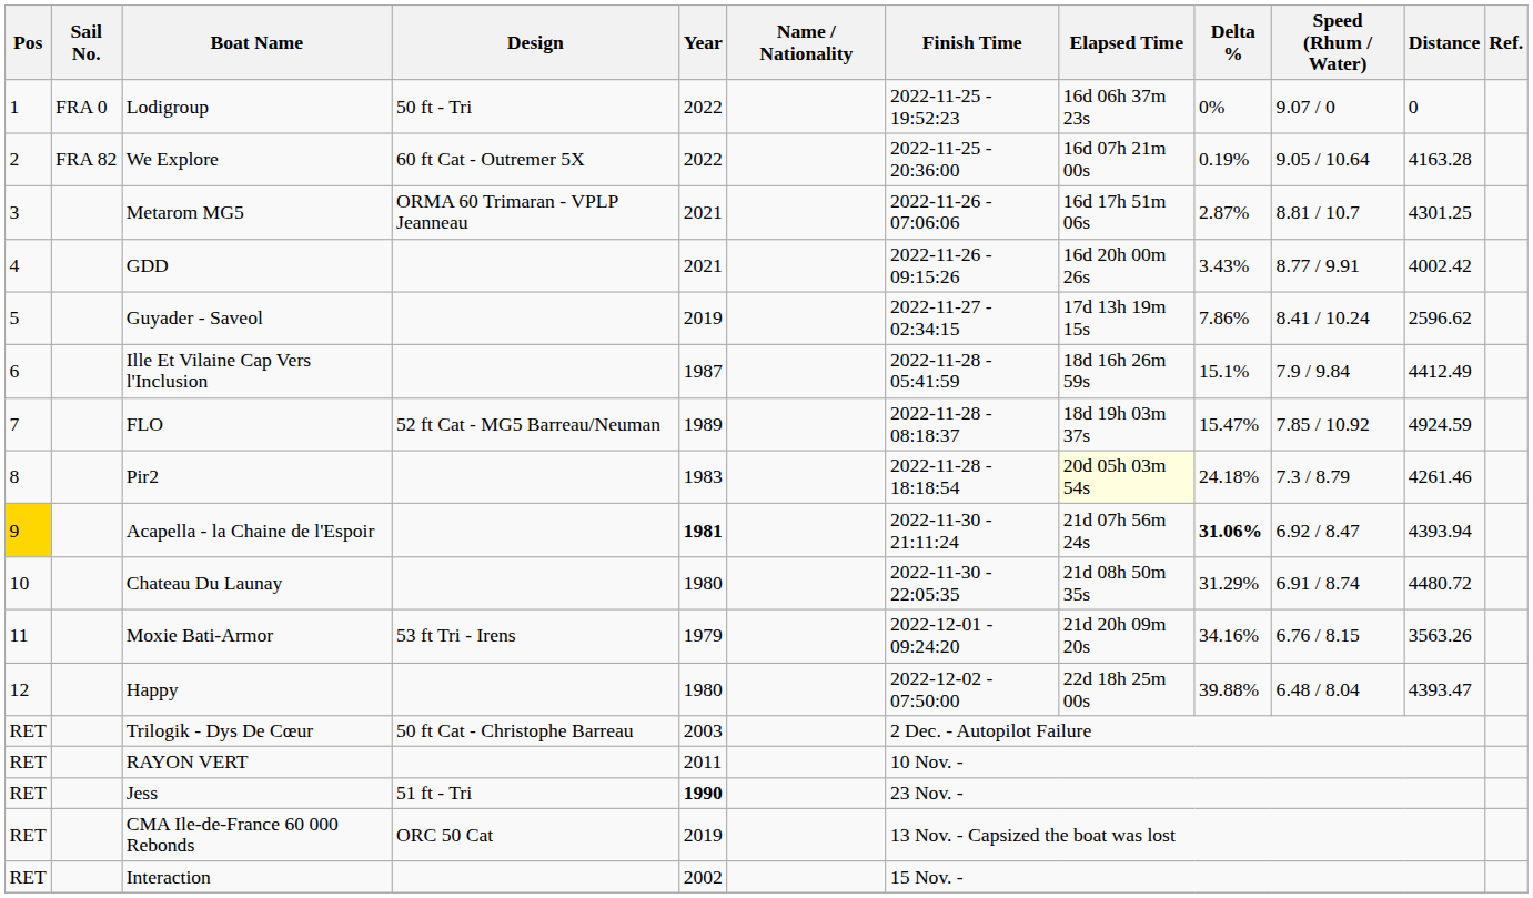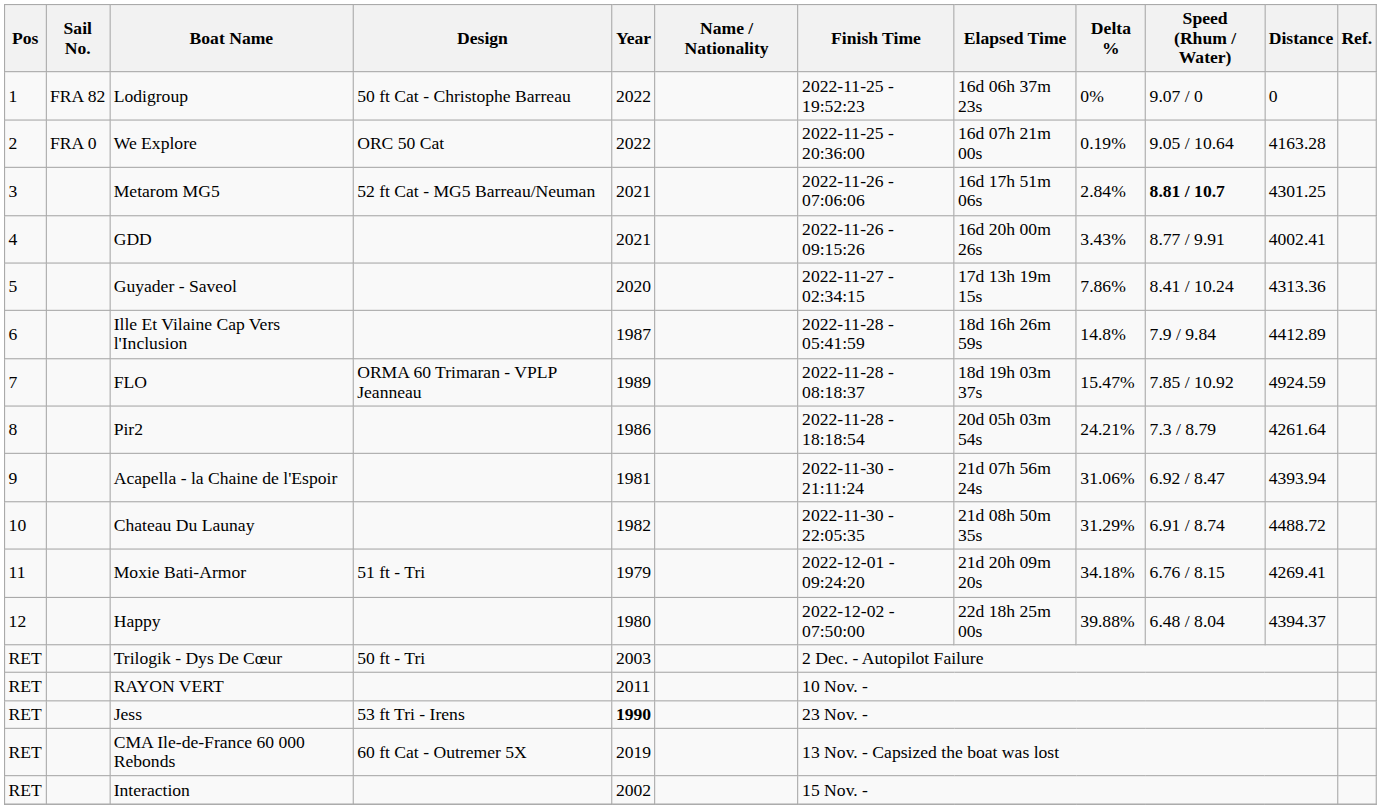Lodigroup | Sail No.: FRA 0 -> FRA 82
Lodigroup | Design: 50 ft - Tri -> 50 ft Cat - Christophe Barreau
We Explore | Sail No.: FRA 82 -> FRA 0
We Explore | Design: 60 ft Cat - Outremer 5X -> ORC 50 Cat
Metarom MG5 | Design: ORMA 60 Trimaran - VPLP Jeanneau -> 52 ft Cat - MG5 Barreau/Neuman
Metarom MG5 | Delta %: 2.87% -> 2.84%
Metarom MG5 | Speed (Rhum / Water): normal -> bold
GDD | Distance: 4002.42 -> 4002.41
Guyader - Saveol | Year: 2019 -> 2020
Guyader - Saveol | Distance: 2596.62 -> 4313.36
Ille Et Vilaine Cap Vers l'Inclusion | Delta %: 15.1% -> 14.8%
Ille Et Vilaine Cap Vers l'Inclusion | Distance: 4412.49 -> 4412.89
FLO | Design: 52 ft Cat - MG5 Barreau/Neuman -> ORMA 60 Trimaran - VPLP Jeanneau
Pir2 | Year: 1983 -> 1986
Pir2 | Elapsed Time: lightyellow background -> no background
Pir2 | Delta %: 24.18% -> 24.21%
Pir2 | Distance: 4261.46 -> 4261.64
Acapella - la Chaine de l'Espoir | Pos: gold background -> no background
Acapella - la Chaine de l'Espoir | Year: bold -> normal
Acapella - la Chaine de l'Espoir | Delta %: bold -> normal
Chateau Du Launay | Year: 1980 -> 1982
Chateau Du Launay | Distance: 4480.72 -> 4488.72
Moxie Bati-Armor | Design: 53 ft Tri - Irens -> 51 ft - Tri
Moxie Bati-Armor | Delta %: 34.16% -> 34.18%
Moxie Bati-Armor | Distance: 3563.26 -> 4269.41
Happy | Distance: 4393.47 -> 4394.37
Trilogik - Dys De Cœur | Design: 50 ft Cat - Christophe Barreau -> 50 ft - Tri
Jess | Design: 51 ft - Tri -> 53 ft Tri - Irens
CMA Ile-de-France 60 000 Rebonds | Design: ORC 50 Cat -> 60 ft Cat - Outremer 5X
